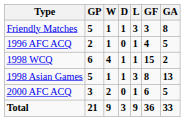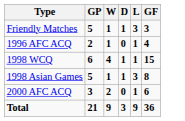- column: GA | 8 | 5 | 2 | 13 | 5 | 33
